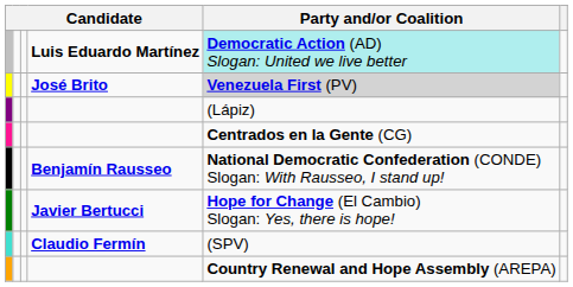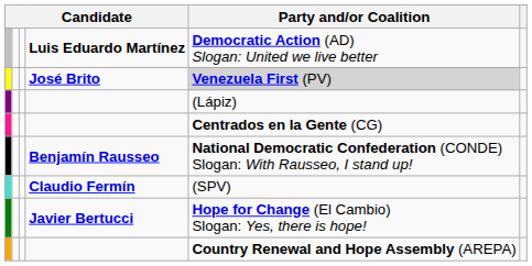Luis Eduardo Martínez | Party and/or Coalition: paleturquoise background -> no background
rows swapped: Javier Bertucci <-> Claudio Fermín
